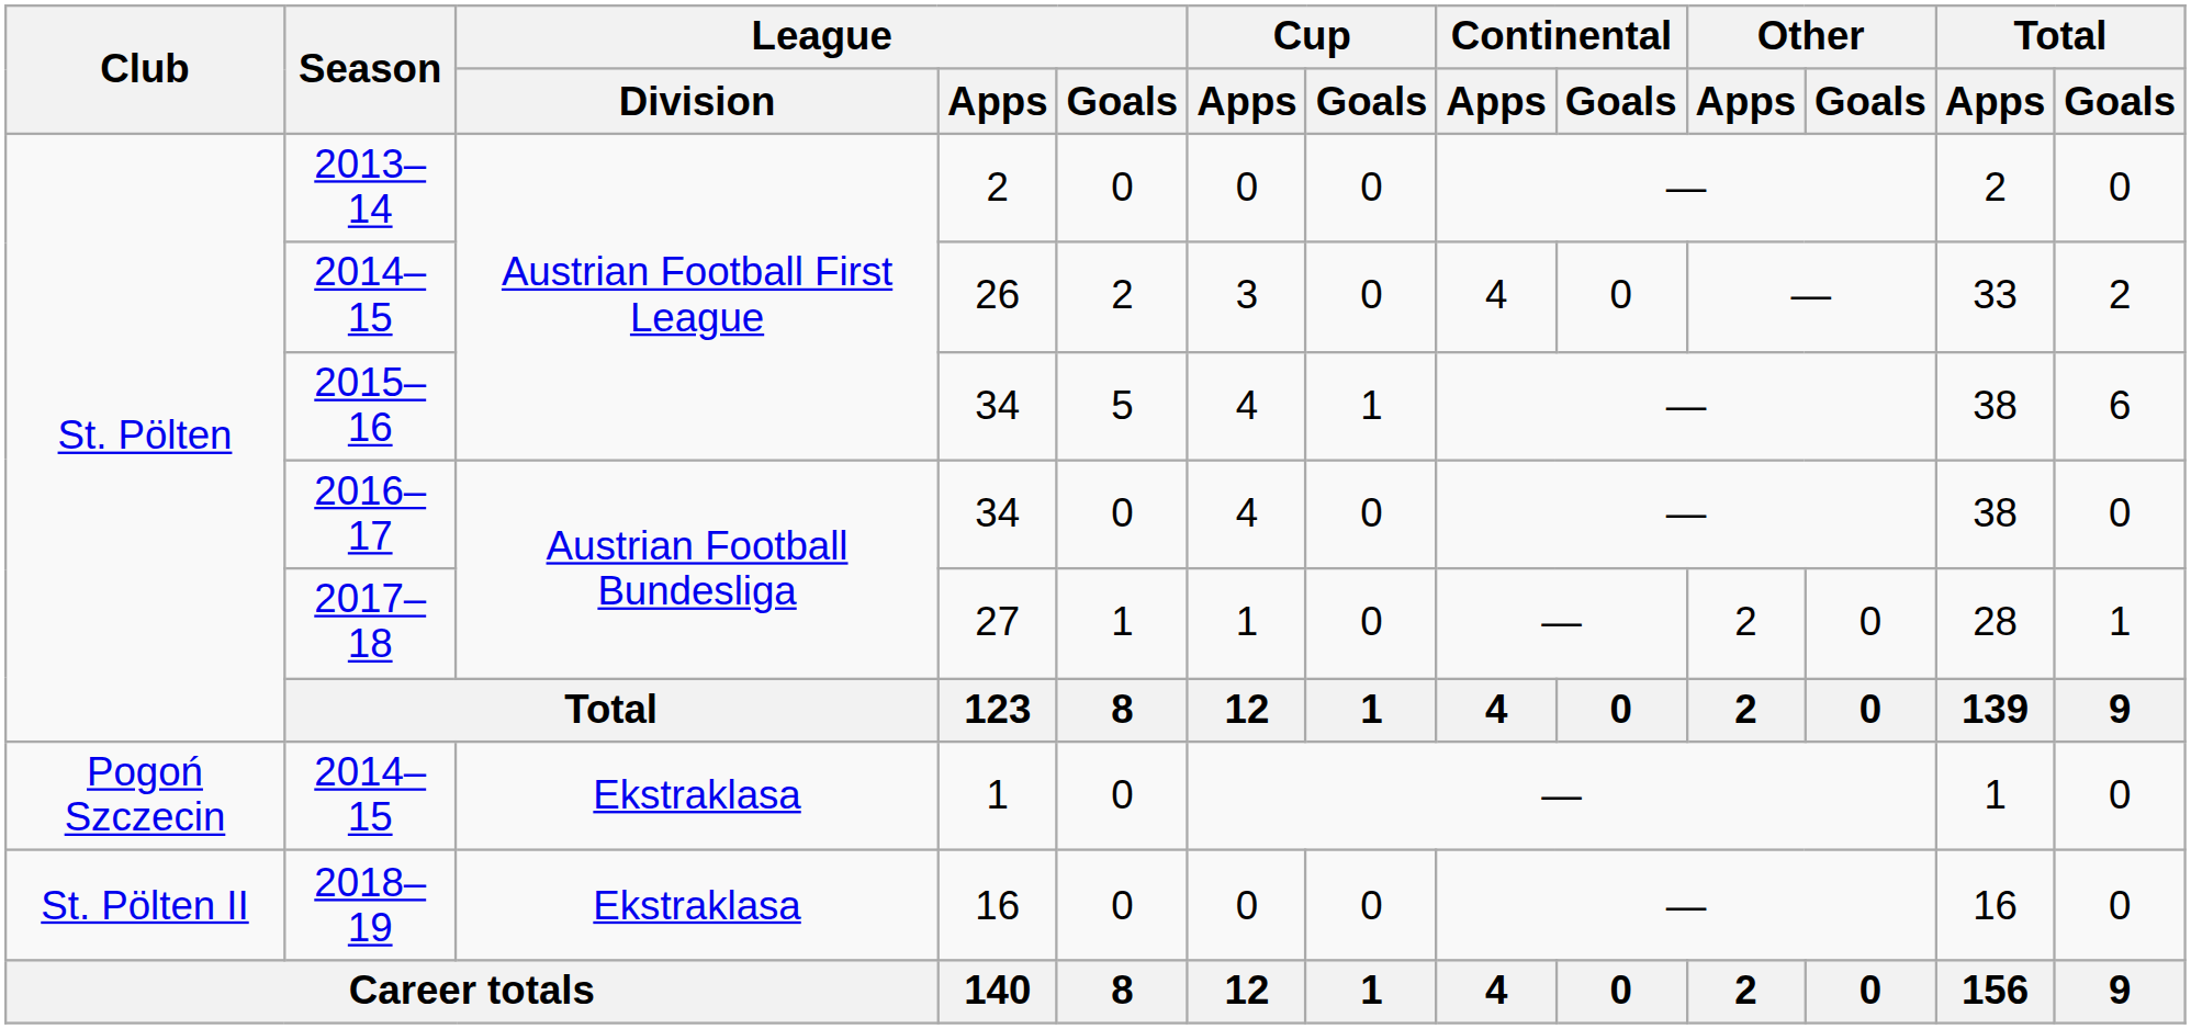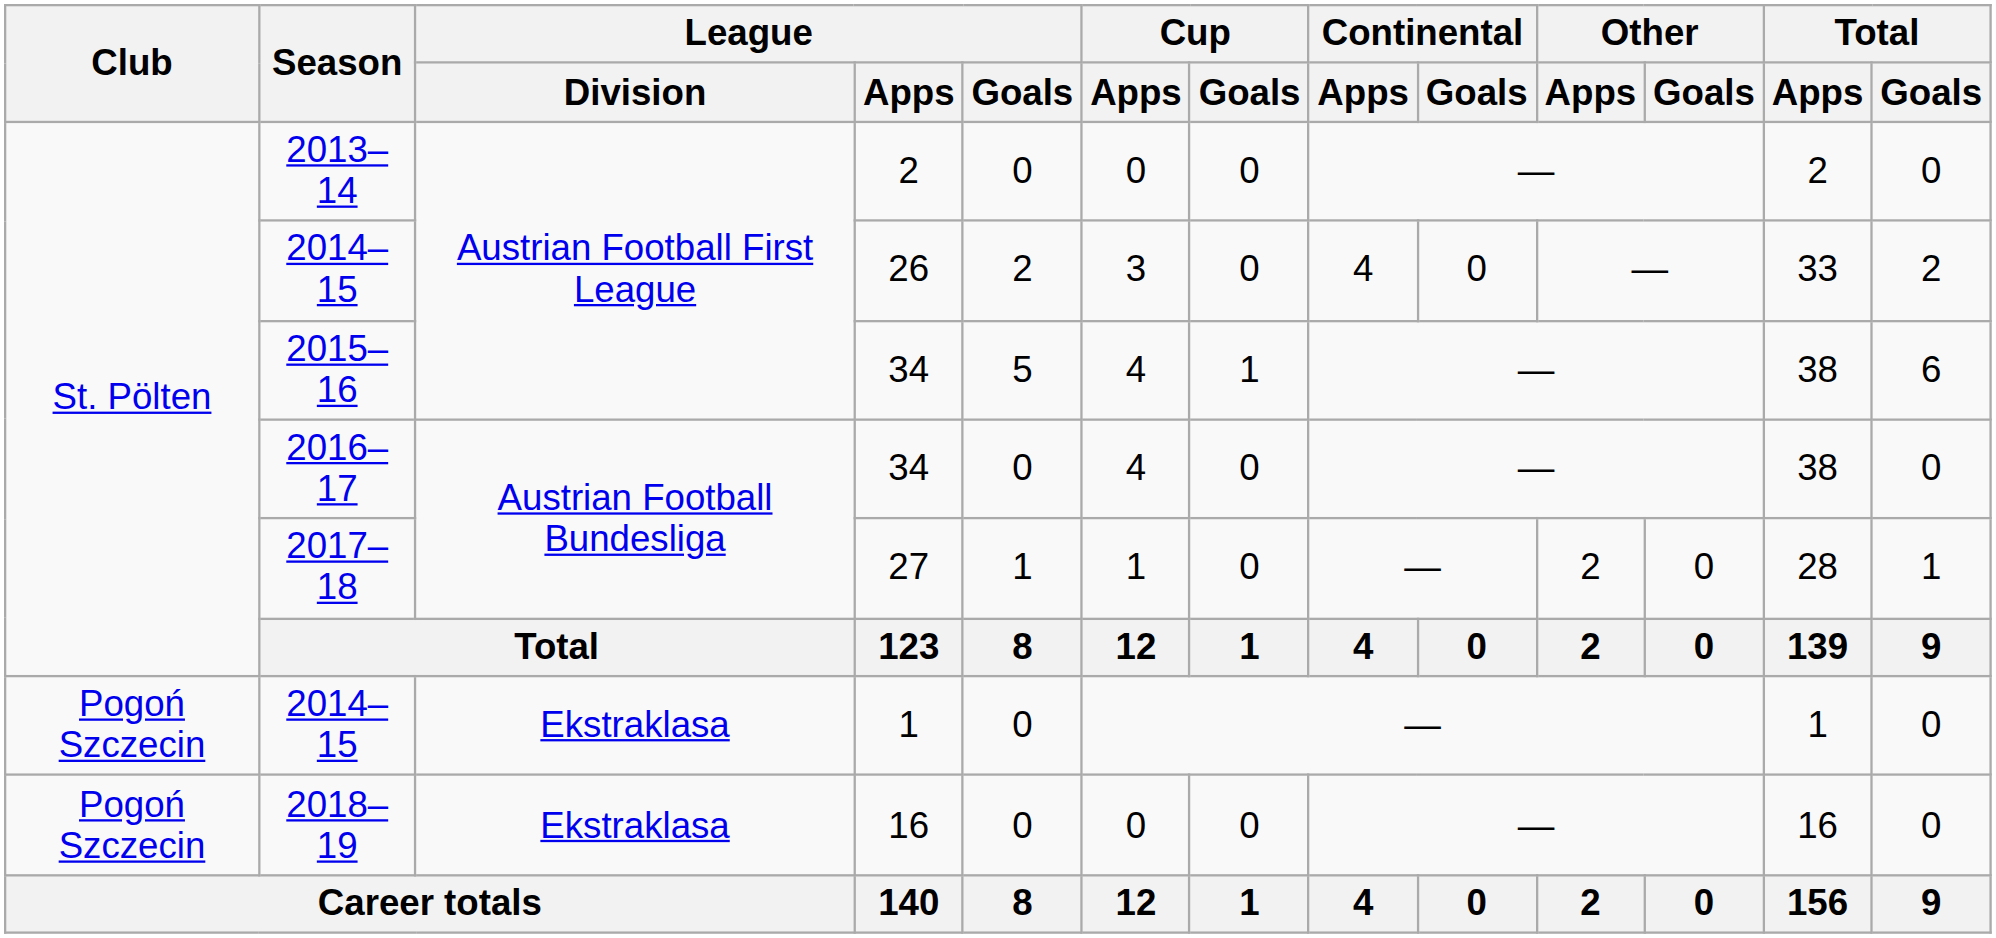2018–19 | Club: St. Pölten II -> Pogoń Szczecin
